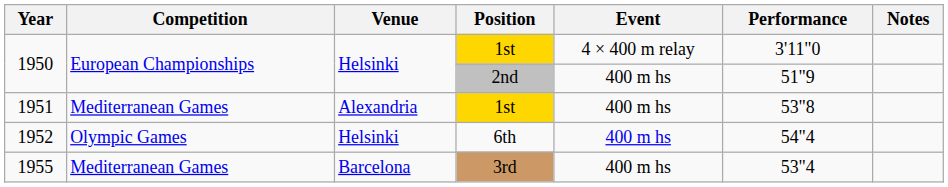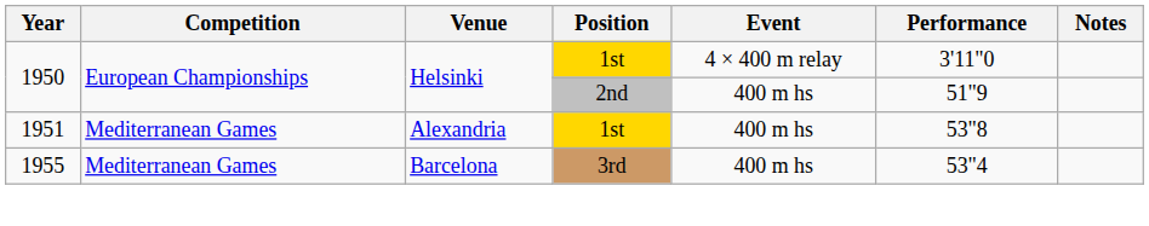- row: 1952 | Olympic Games | Helsinki | 6th | 400 m hs | 54"4
